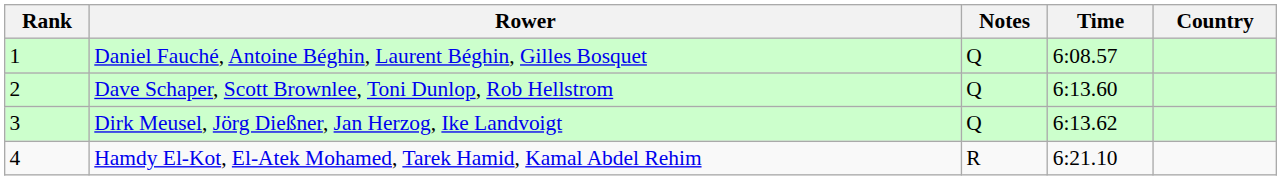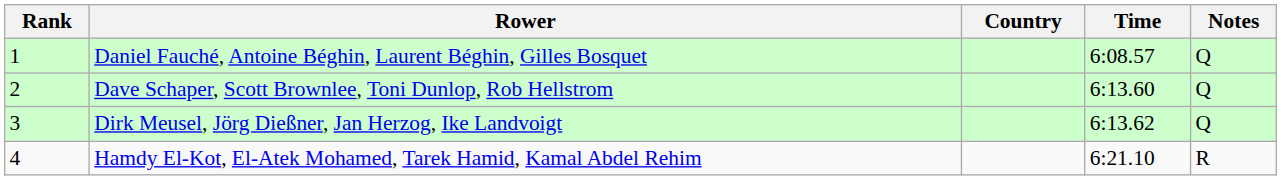columns swapped: Country <-> Notes
